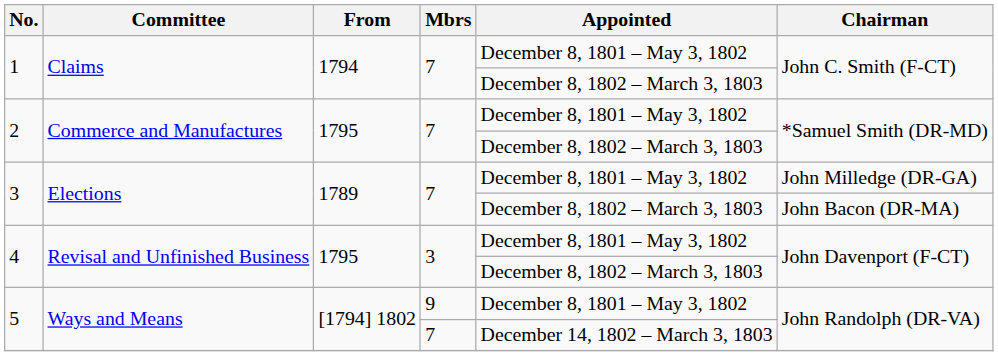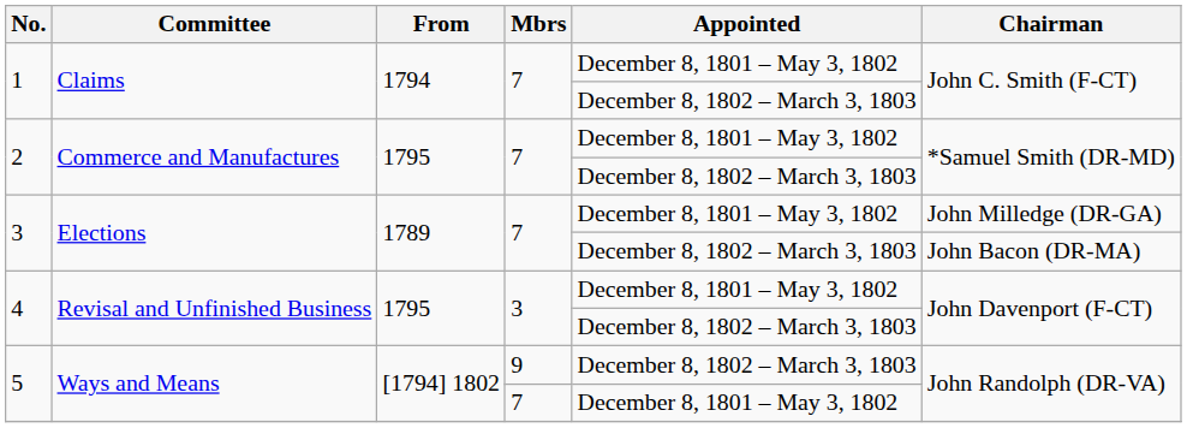5 / 9 | Appointed: December 8, 1801 – May 3, 1802 -> December 8, 1802 – March 3, 1803
5 / 7 | Appointed: December 14, 1802 – March 3, 1803 -> December 8, 1801 – May 3, 1802
